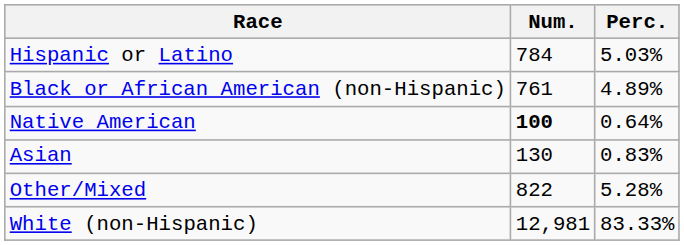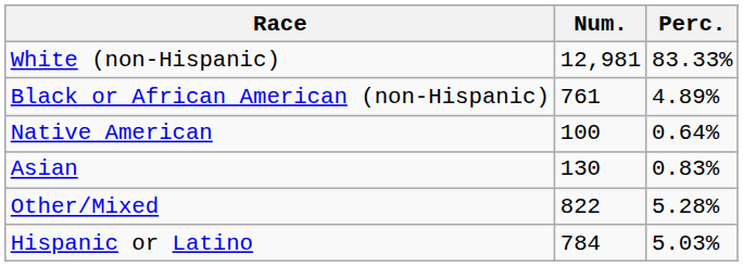rows swapped: White (non-Hispanic) <-> Hispanic or Latino
Native American | Num.: bold -> normal
